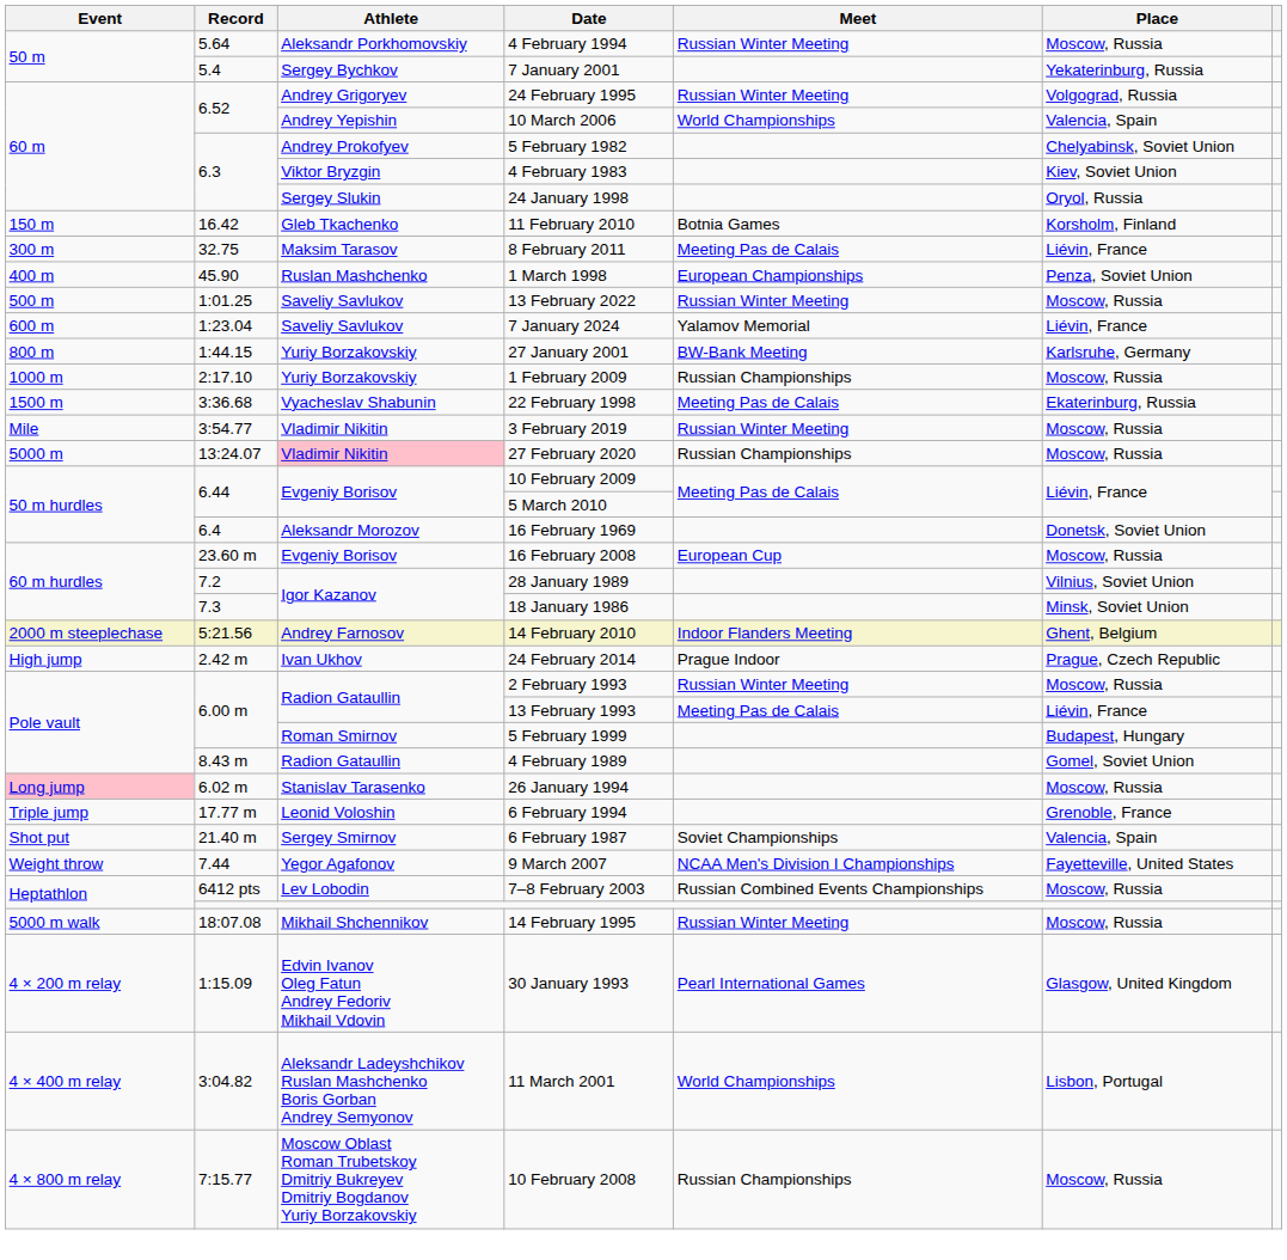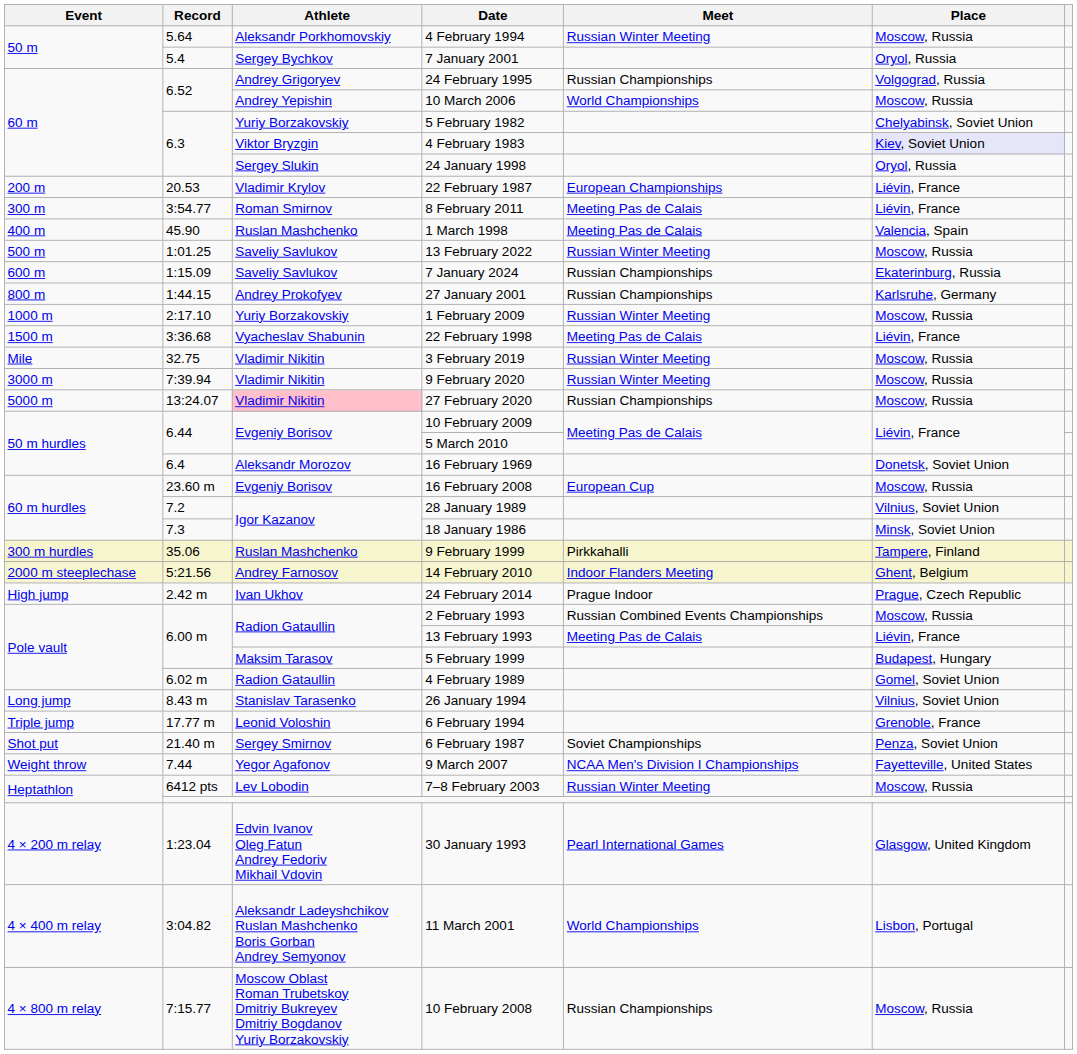7 January 2001 | Place: Yekaterinburg, Russia -> Oryol, Russia
24 February 1995 | Meet: Russian Winter Meeting -> Russian Championships
10 March 2006 | Place: Valencia, Spain -> Moscow, Russia
5 February 1982 | Athlete: Andrey Prokofyev -> Yuriy Borzakovskiy
4 February 1983 | Place: no background -> lavender background
- row: 150 m | 16.42 | Gleb Tkachenko | 11 February 2010 | Botnia Games | Korsholm, Finland
+ row: 200 m | 20.53 | Vladimir Krylov | 22 February 1987 | European Championships | Liévin, France
8 February 2011 | Record: 32.75 -> 3:54.77
8 February 2011 | Athlete: Maksim Tarasov -> Roman Smirnov
1 March 1998 | Meet: European Championships -> Meeting Pas de Calais
1 March 1998 | Place: Penza, Soviet Union -> Valencia, Spain
7 January 2024 | Record: 1:23.04 -> 1:15.09
7 January 2024 | Meet: Yalamov Memorial -> Russian Championships
7 January 2024 | Place: Liévin, France -> Ekaterinburg, Russia
27 January 2001 | Athlete: Yuriy Borzakovskiy -> Andrey Prokofyev
27 January 2001 | Meet: BW-Bank Meeting -> Russian Championships
1 February 2009 | Meet: Russian Championships -> Russian Winter Meeting
22 February 1998 | Place: Ekaterinburg, Russia -> Liévin, France
3 February 2019 | Record: 3:54.77 -> 32.75
+ row: 3000 m | 7:39.94 | Vladimir Nikitin | 9 February 2020 | Russian Winter Meeting | Moscow, Russia
+ row: 300 m hurdles | 35.06 | Ruslan Mashchenko | 9 February 1999 | Pirkkahalli | Tampere, Finland
2 February 1993 | Meet: Russian Winter Meeting -> Russian Combined Events Championships
5 February 1999 | Athlete: Roman Smirnov -> Maksim Tarasov
4 February 1989 | Record: 8.43 m -> 6.02 m
26 January 1994 | Event: pink background -> no background
26 January 1994 | Record: 6.02 m -> 8.43 m
26 January 1994 | Place: Moscow, Russia -> Vilnius, Soviet Union
6 February 1987 | Place: Valencia, Spain -> Penza, Soviet Union
7–8 February 2003 | Meet: Russian Combined Events Championships -> Russian Winter Meeting
- row: 5000 m walk | 18:07.08 | Mikhail Shchennikov | 14 February 1995 | Russian Winter Meeting | Moscow, Russia
30 January 1993 | Record: 1:15.09 -> 1:23.04
